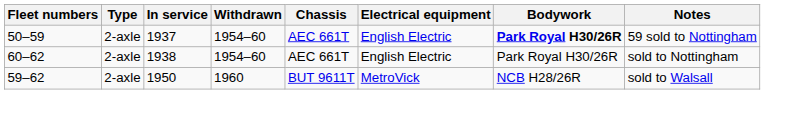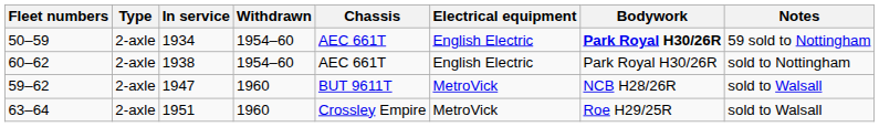50–59 | In service: 1937 -> 1934
59–62 | In service: 1950 -> 1947
+ row: 63–64 | 2-axle | 1951 | 1960 | Crossley Empire | MetroVick | Roe H29/25R | sold to Walsall
